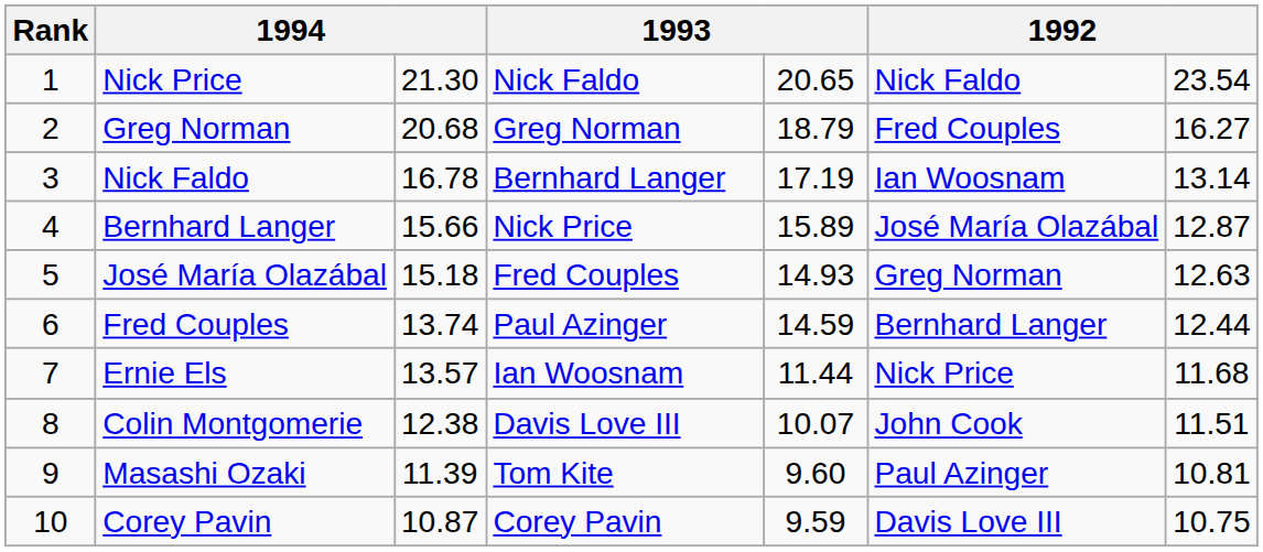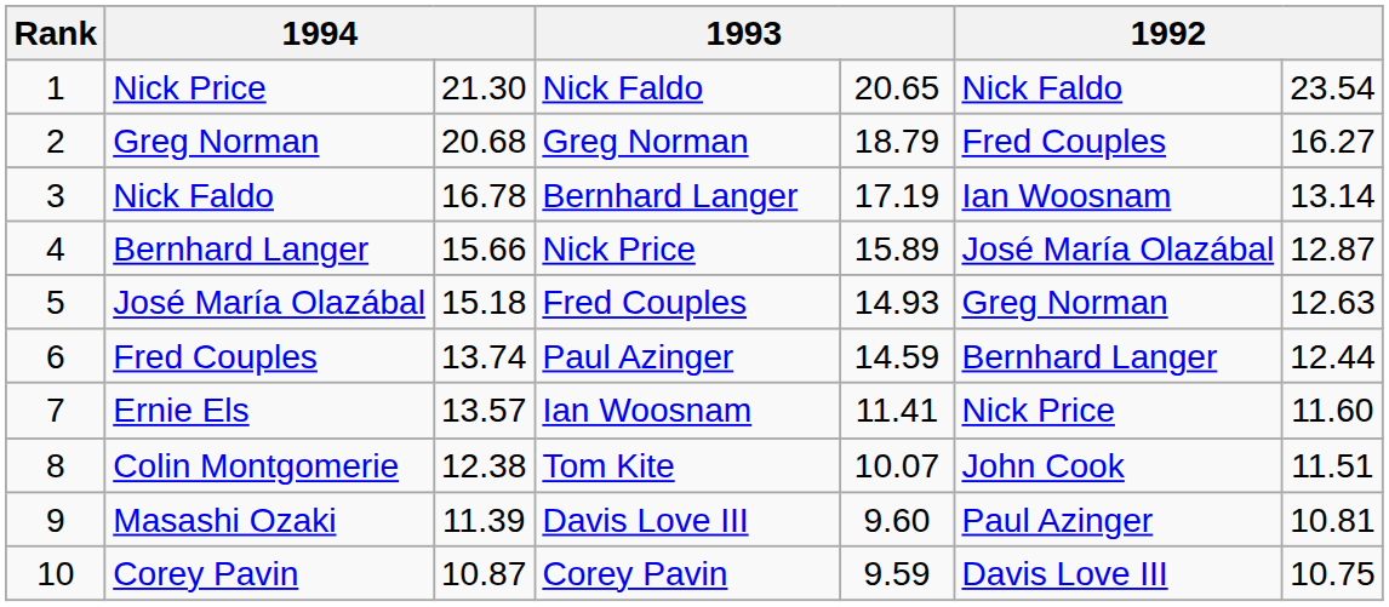Ernie Els | column 5: 11.44 -> 11.41
Ernie Els | column 7: 11.68 -> 11.60
Colin Montgomerie | column 4: Davis Love III -> Tom Kite
Masashi Ozaki | column 4: Tom Kite -> Davis Love III
